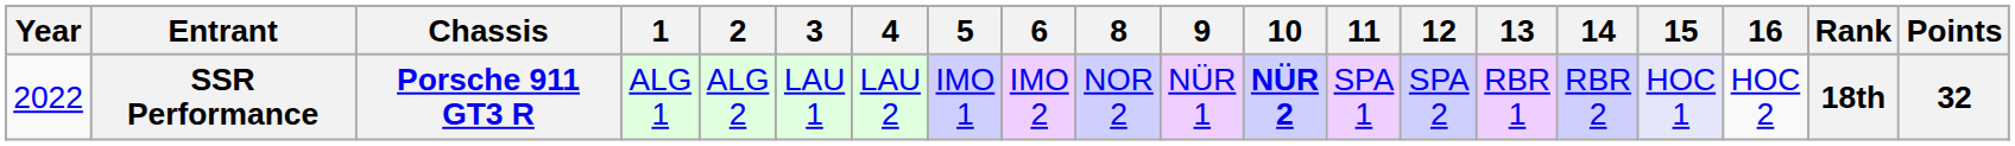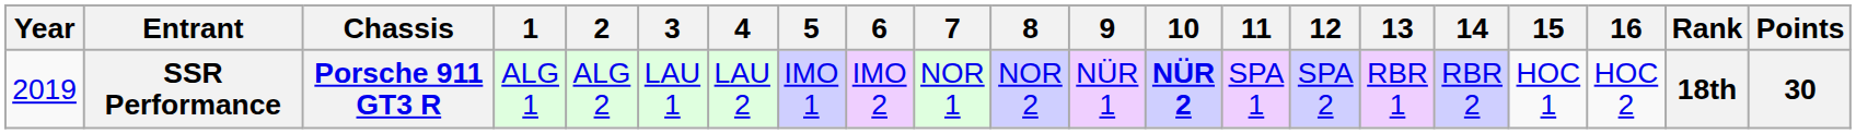+ column: 7 | NOR 1
SSR Performance | Year: 2022 -> 2019
SSR Performance | 15: lavender background -> no background
SSR Performance | Points: 32 -> 30
